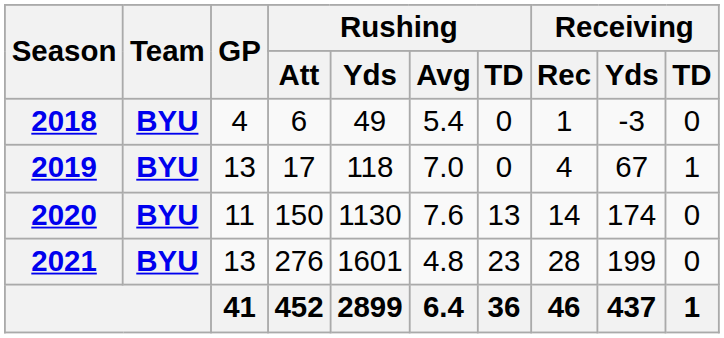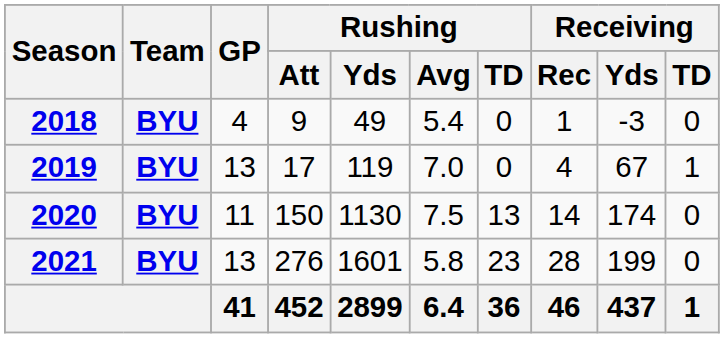2018 | Rushing / Att: 6 -> 9
2019 | Rushing / Yds: 118 -> 119
2020 | Rushing / Avg: 7.6 -> 7.5
2021 | Rushing / Avg: 4.8 -> 5.8
